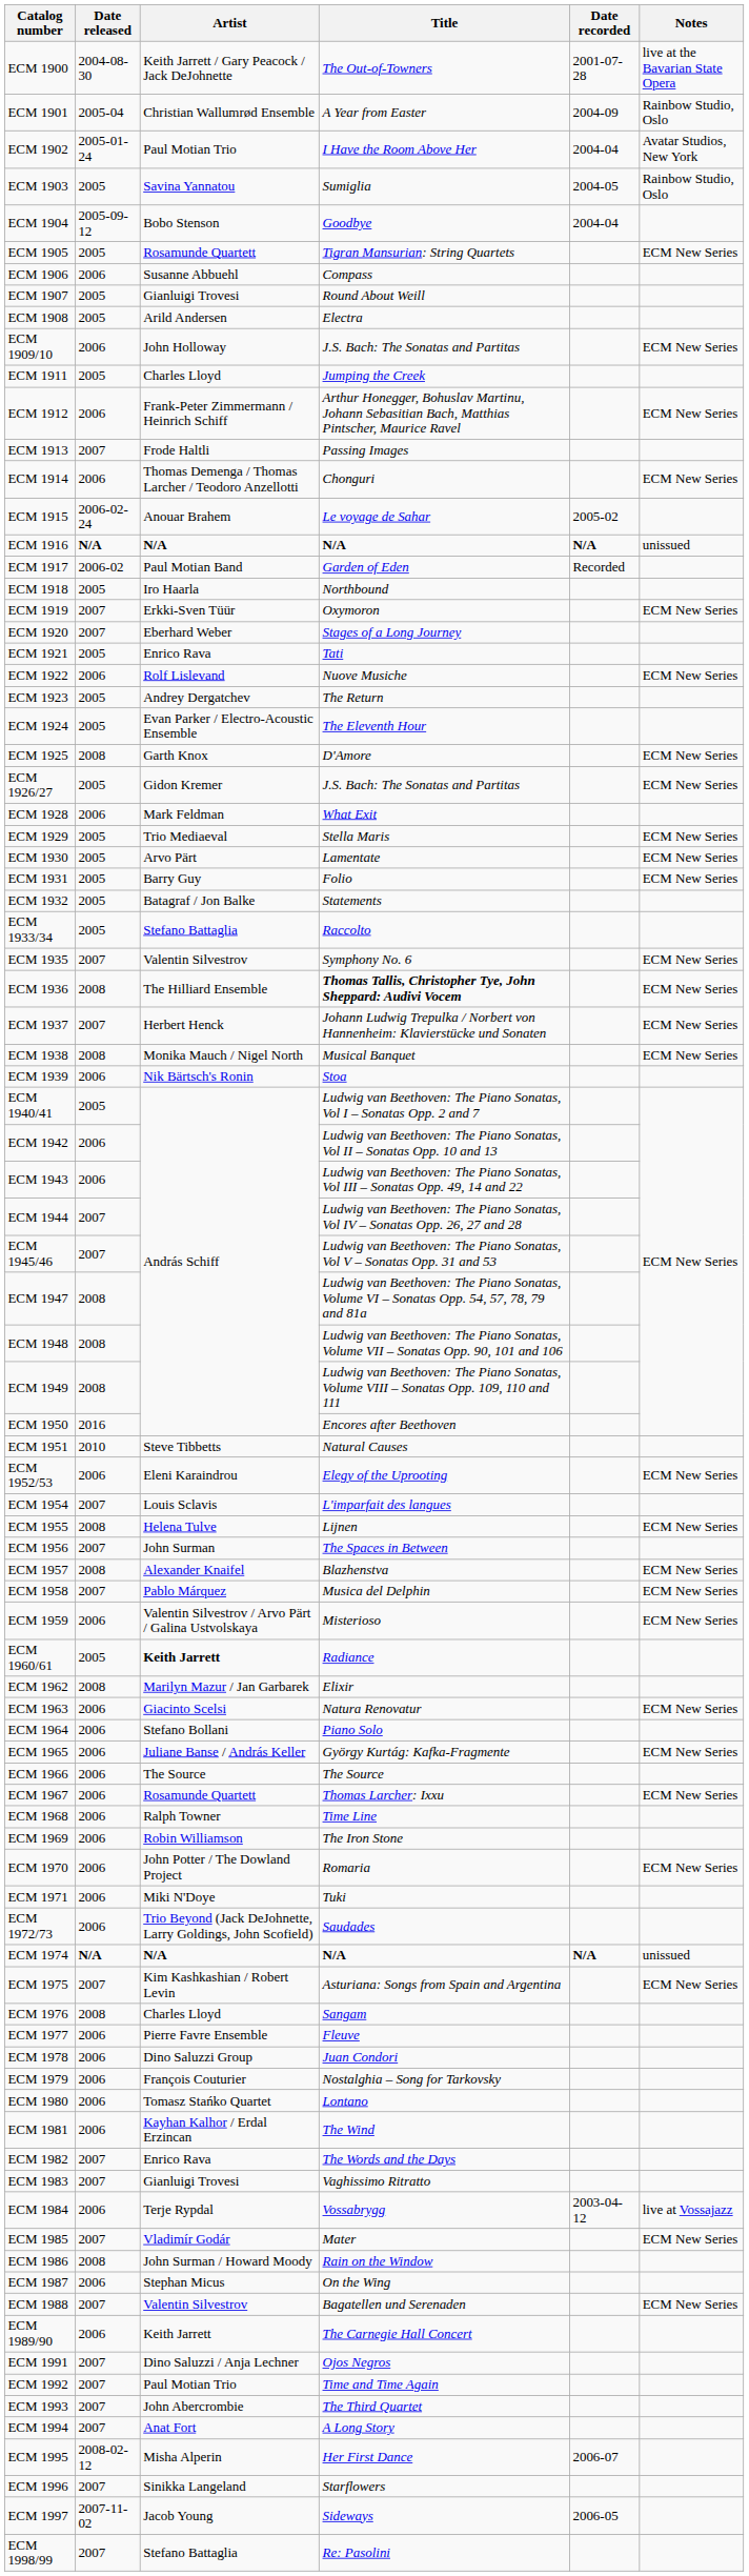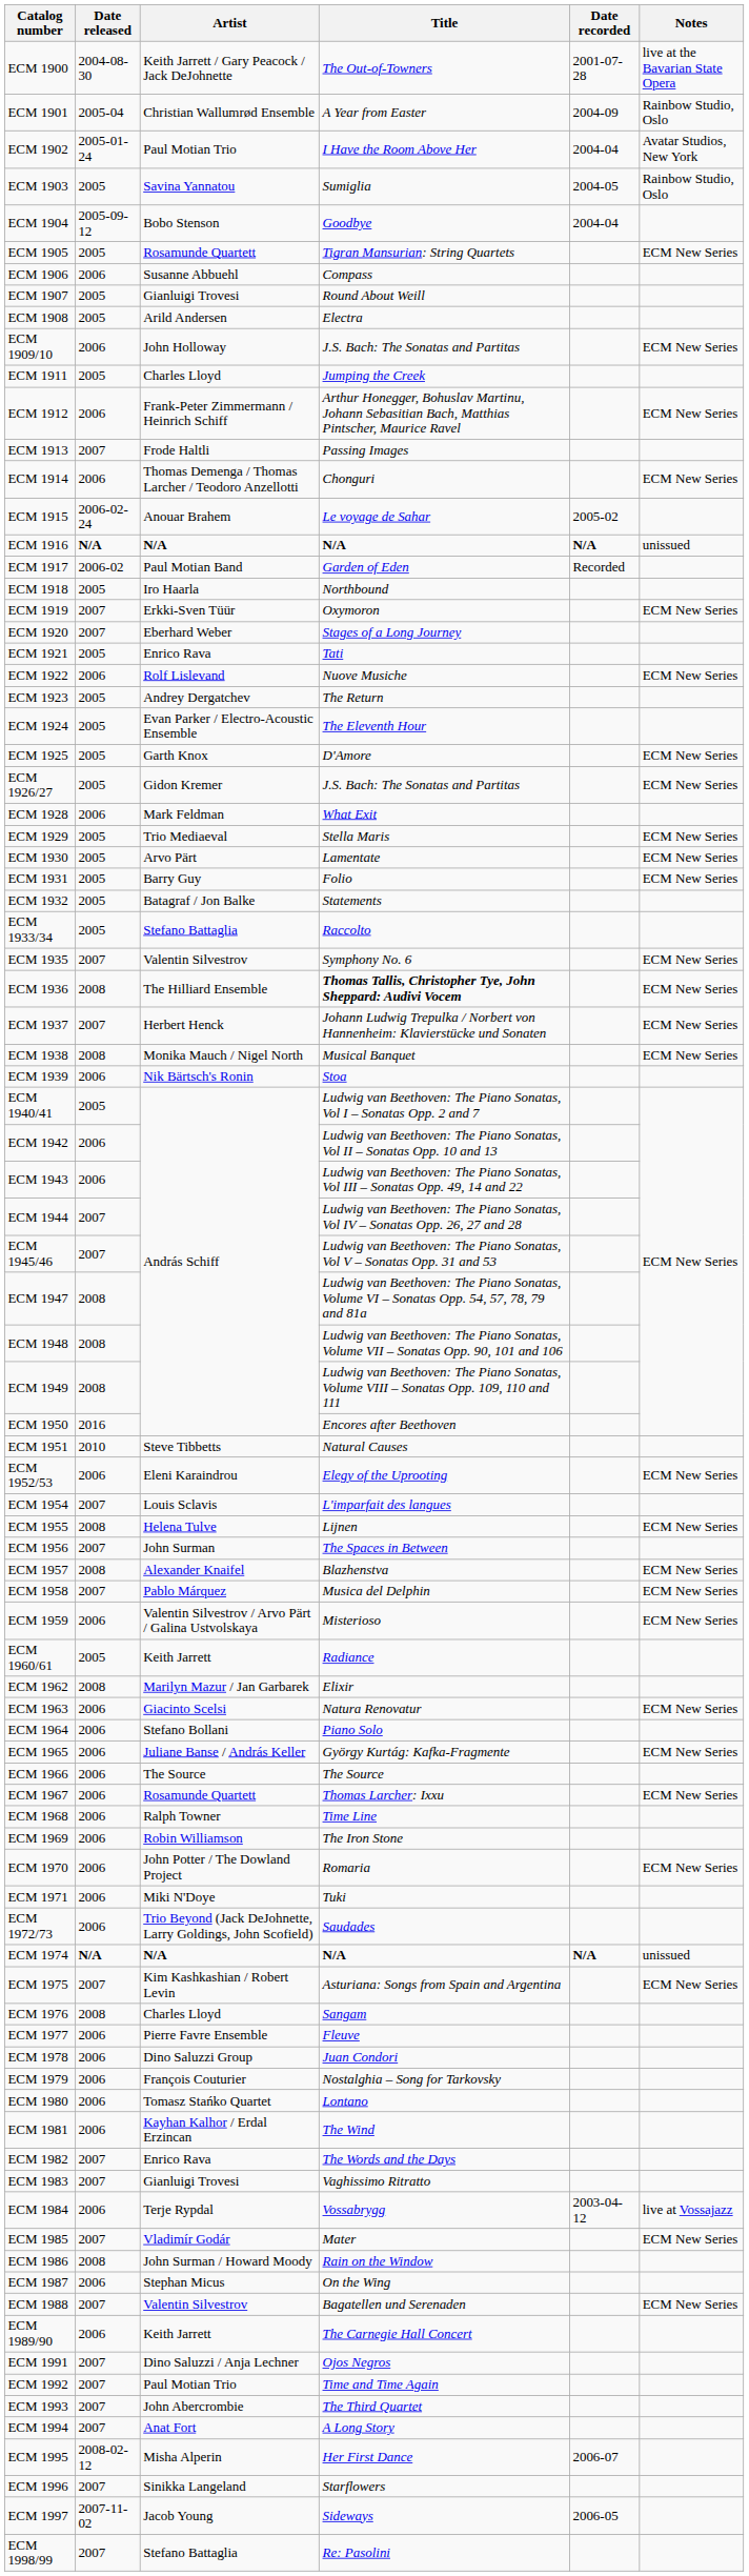ECM 1925 | Date released: 2008 -> 2005
ECM 1960/61 | Artist: bold -> normal
